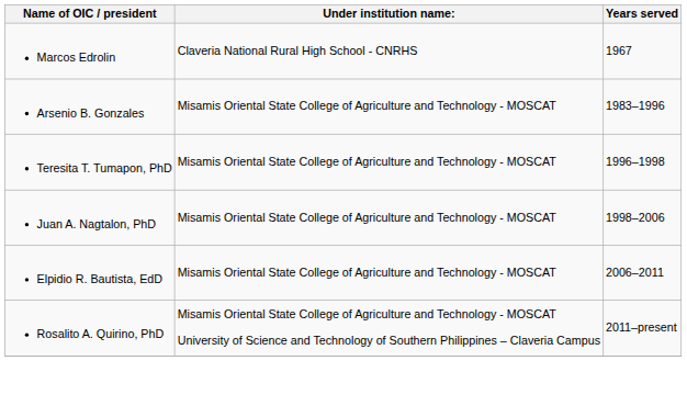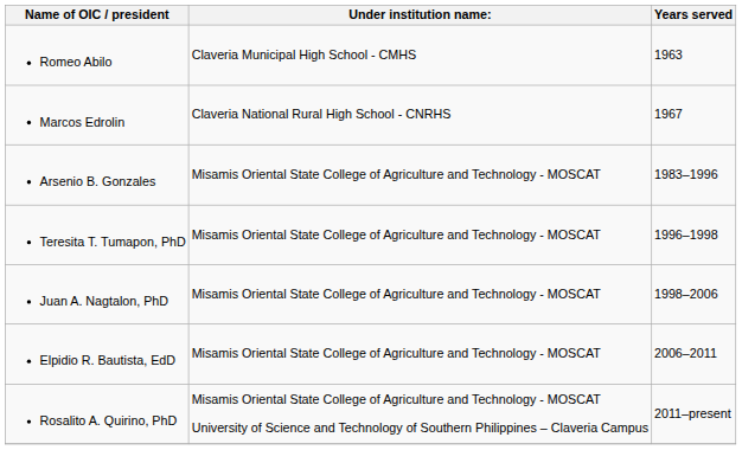+ row: Romeo Abilo | Claveria Municipal High School - CMHS | 1963
